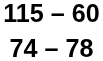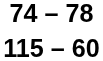rows swapped: 115 – 60 <-> 74 – 78
